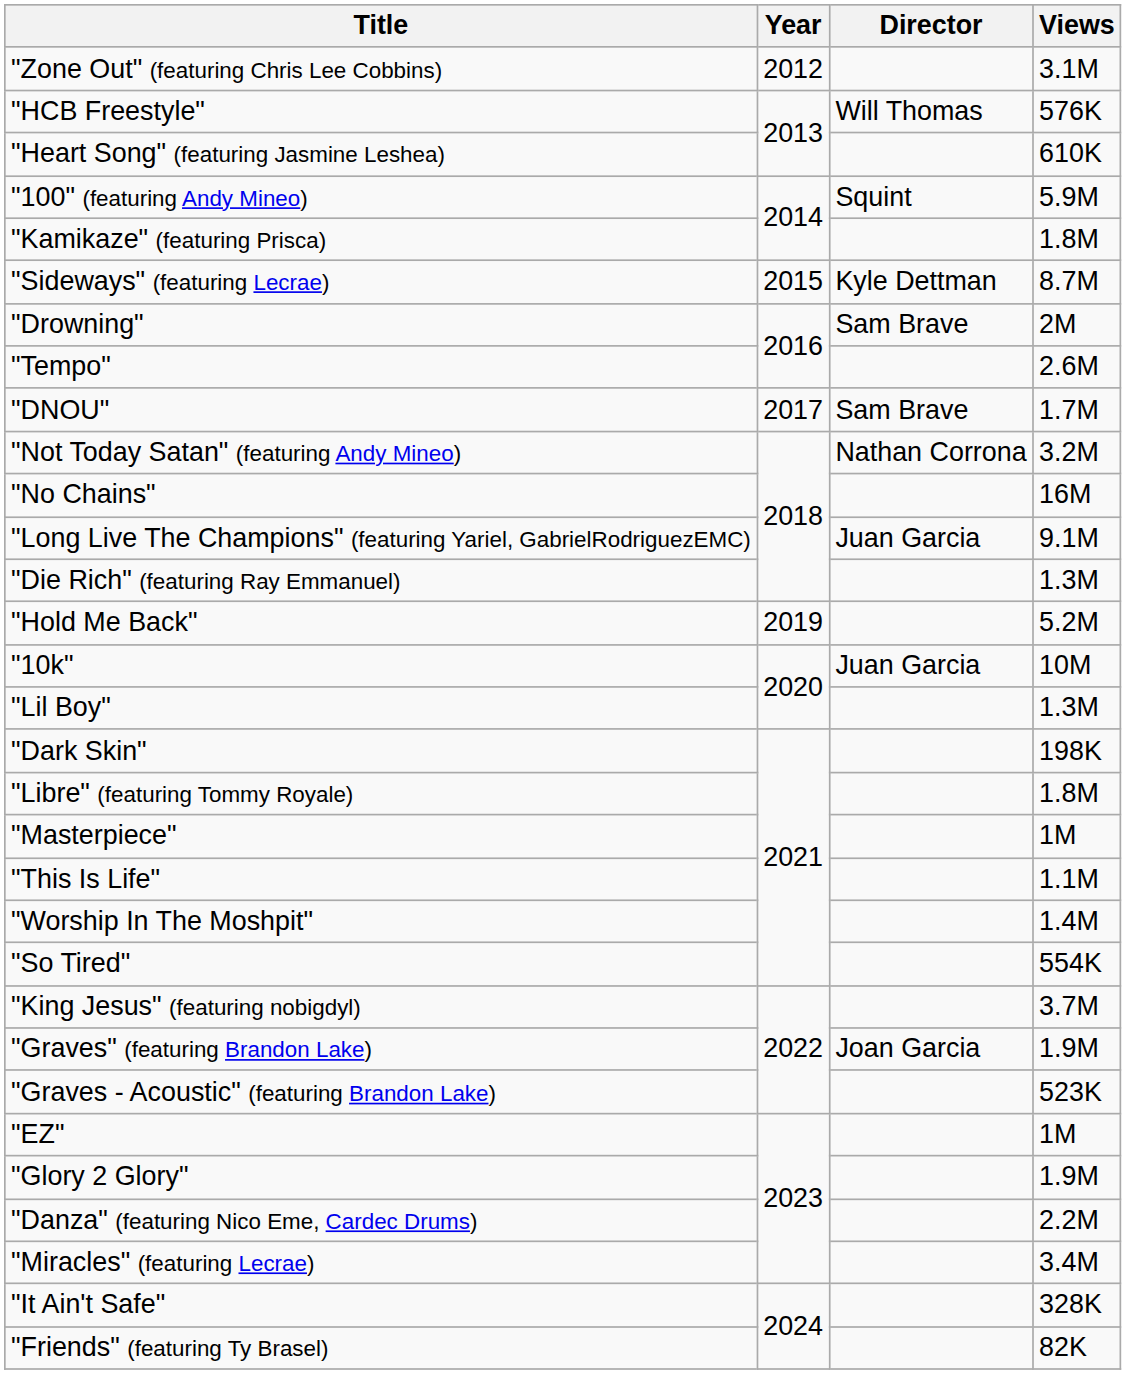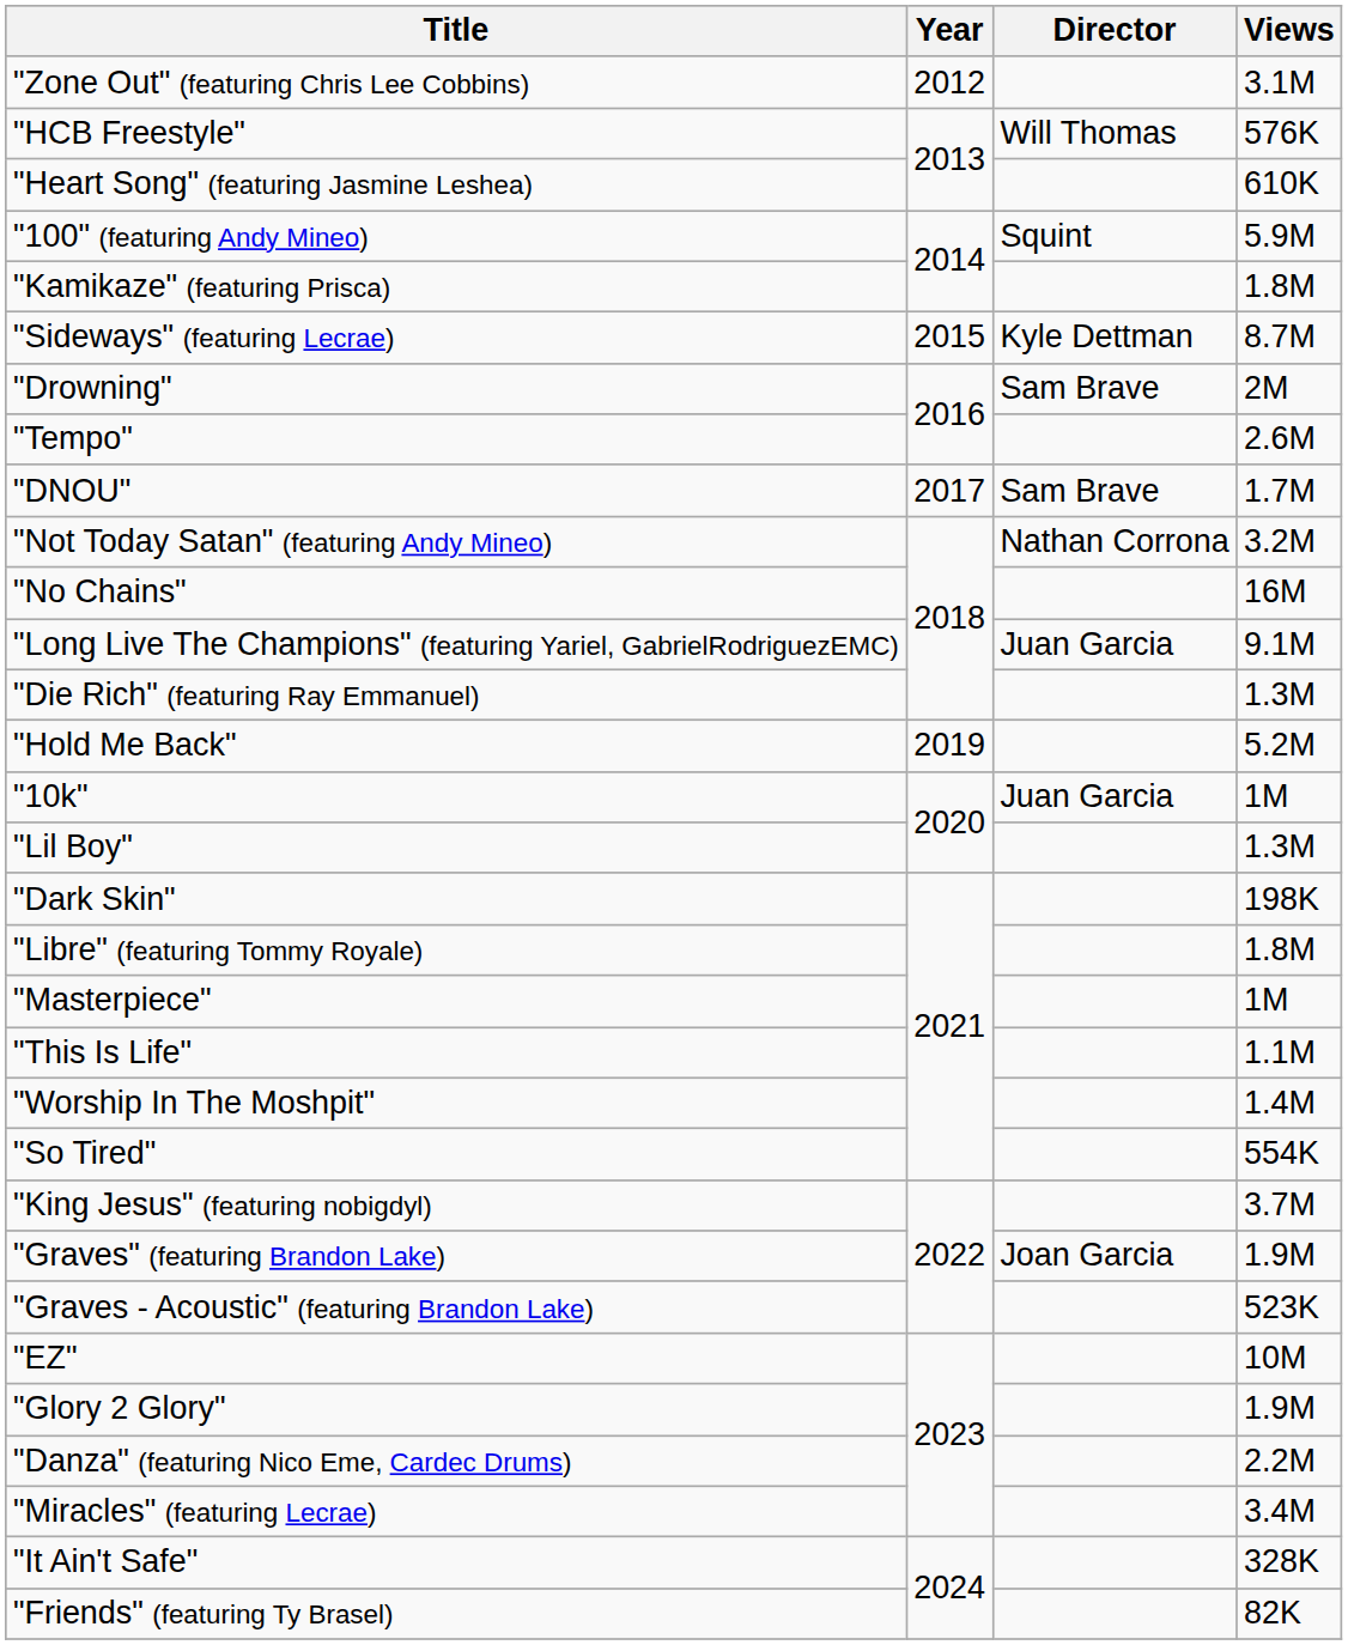"10k" | Views: 10M -> 1M
"EZ" | Views: 1M -> 10M
